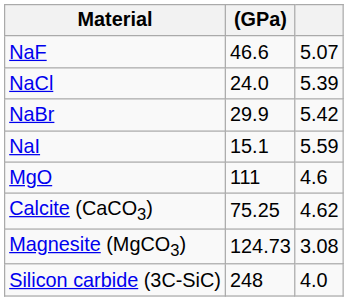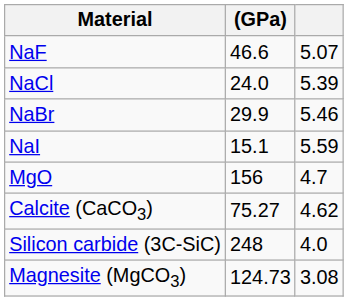NaBr | column 3: 5.42 -> 5.46
MgO | (GPa): 111 -> 156
MgO | column 3: 4.6 -> 4.7
Calcite (CaCO3) | (GPa): 75.25 -> 75.27
rows swapped: Magnesite (MgCO3) <-> Silicon carbide (3C-SiC)
